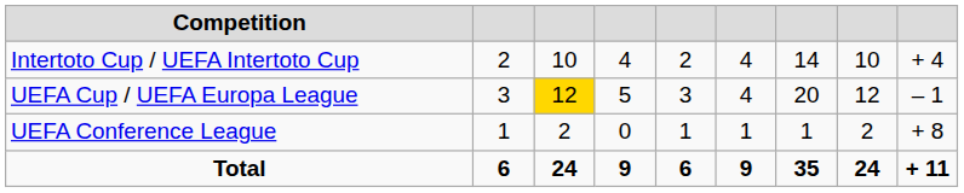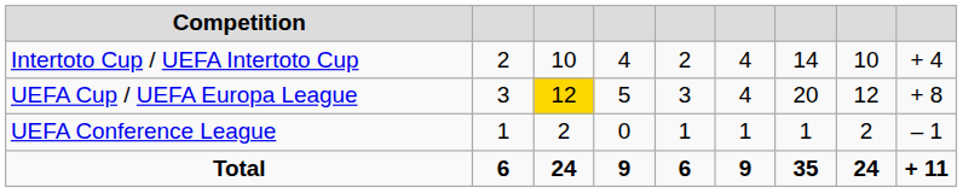UEFA Cup / UEFA Europa League | column 9: – 1 -> + 8
UEFA Conference League | column 9: + 8 -> – 1
